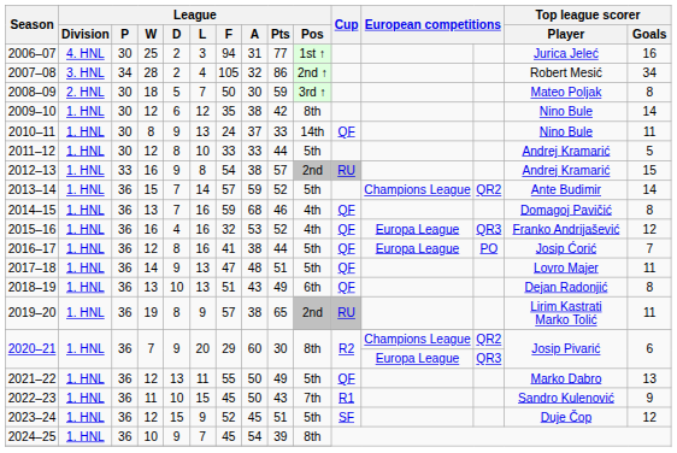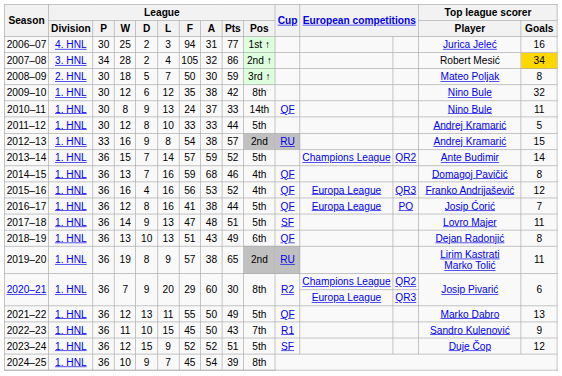2007–08 | Top league scorer / Goals: no background -> gold background
2009–10 | Top league scorer / Goals: 14 -> 32
2015–16 | League / F: 32 -> 56
2017–18 | Cup: QF -> SF
2023–24 | League / A: 45 -> 52
